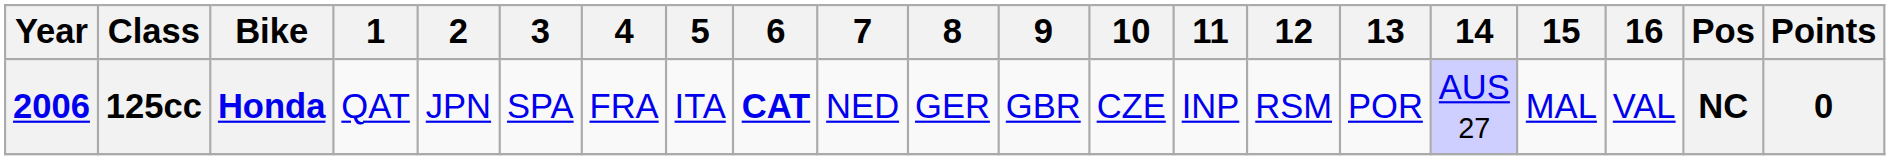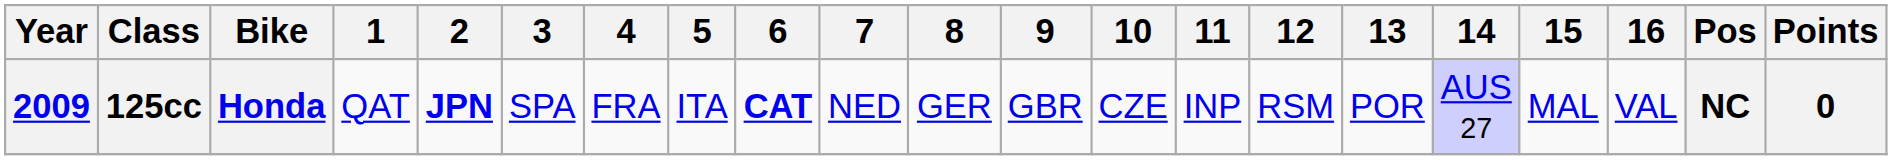125cc | Year: 2006 -> 2009
125cc | 2: normal -> bold
